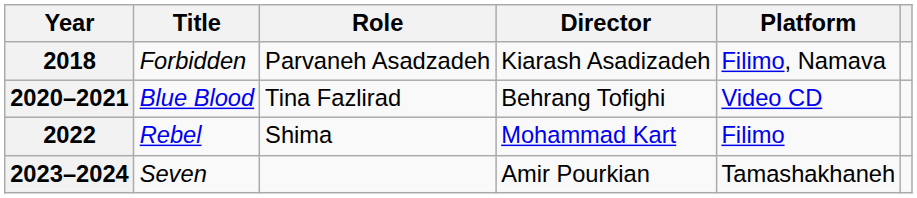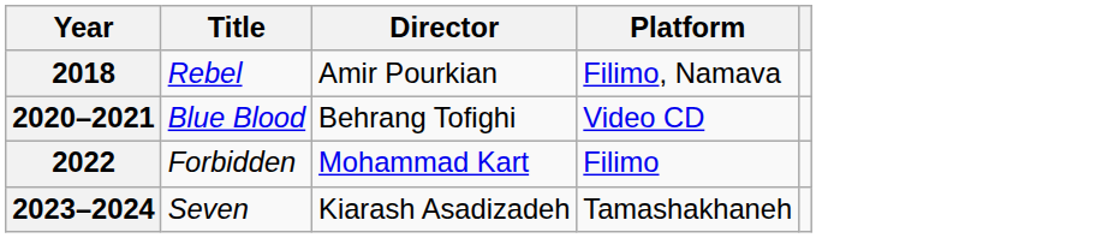- column: Role | Parvaneh Asadzadeh | Tina Fazlirad | Shima
2018 | Title: Forbidden -> Rebel
2018 | Director: Kiarash Asadizadeh -> Amir Pourkian
2022 | Title: Rebel -> Forbidden
2023–2024 | Director: Amir Pourkian -> Kiarash Asadizadeh
